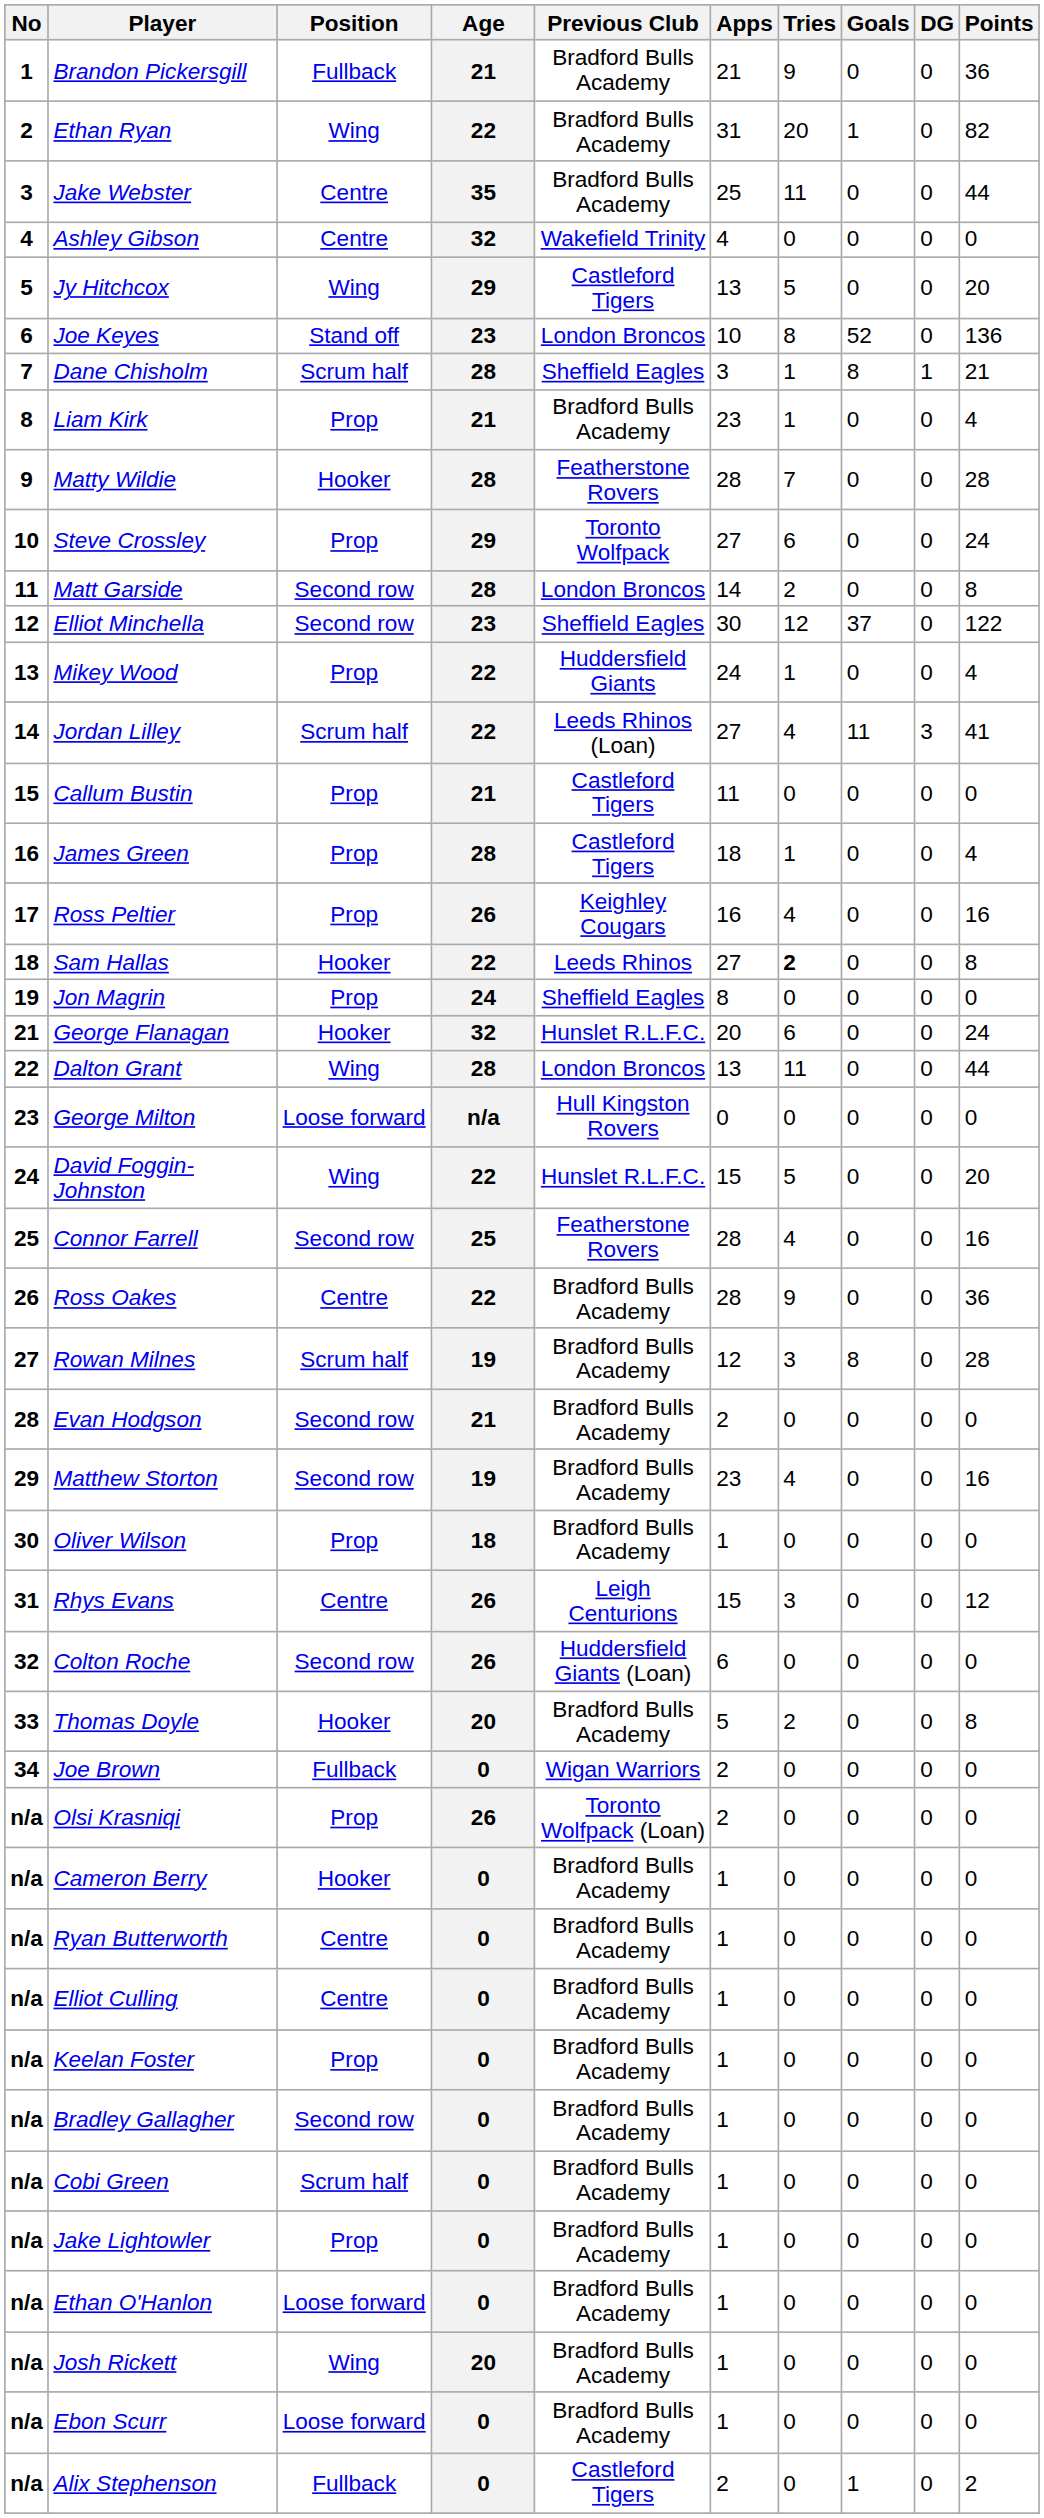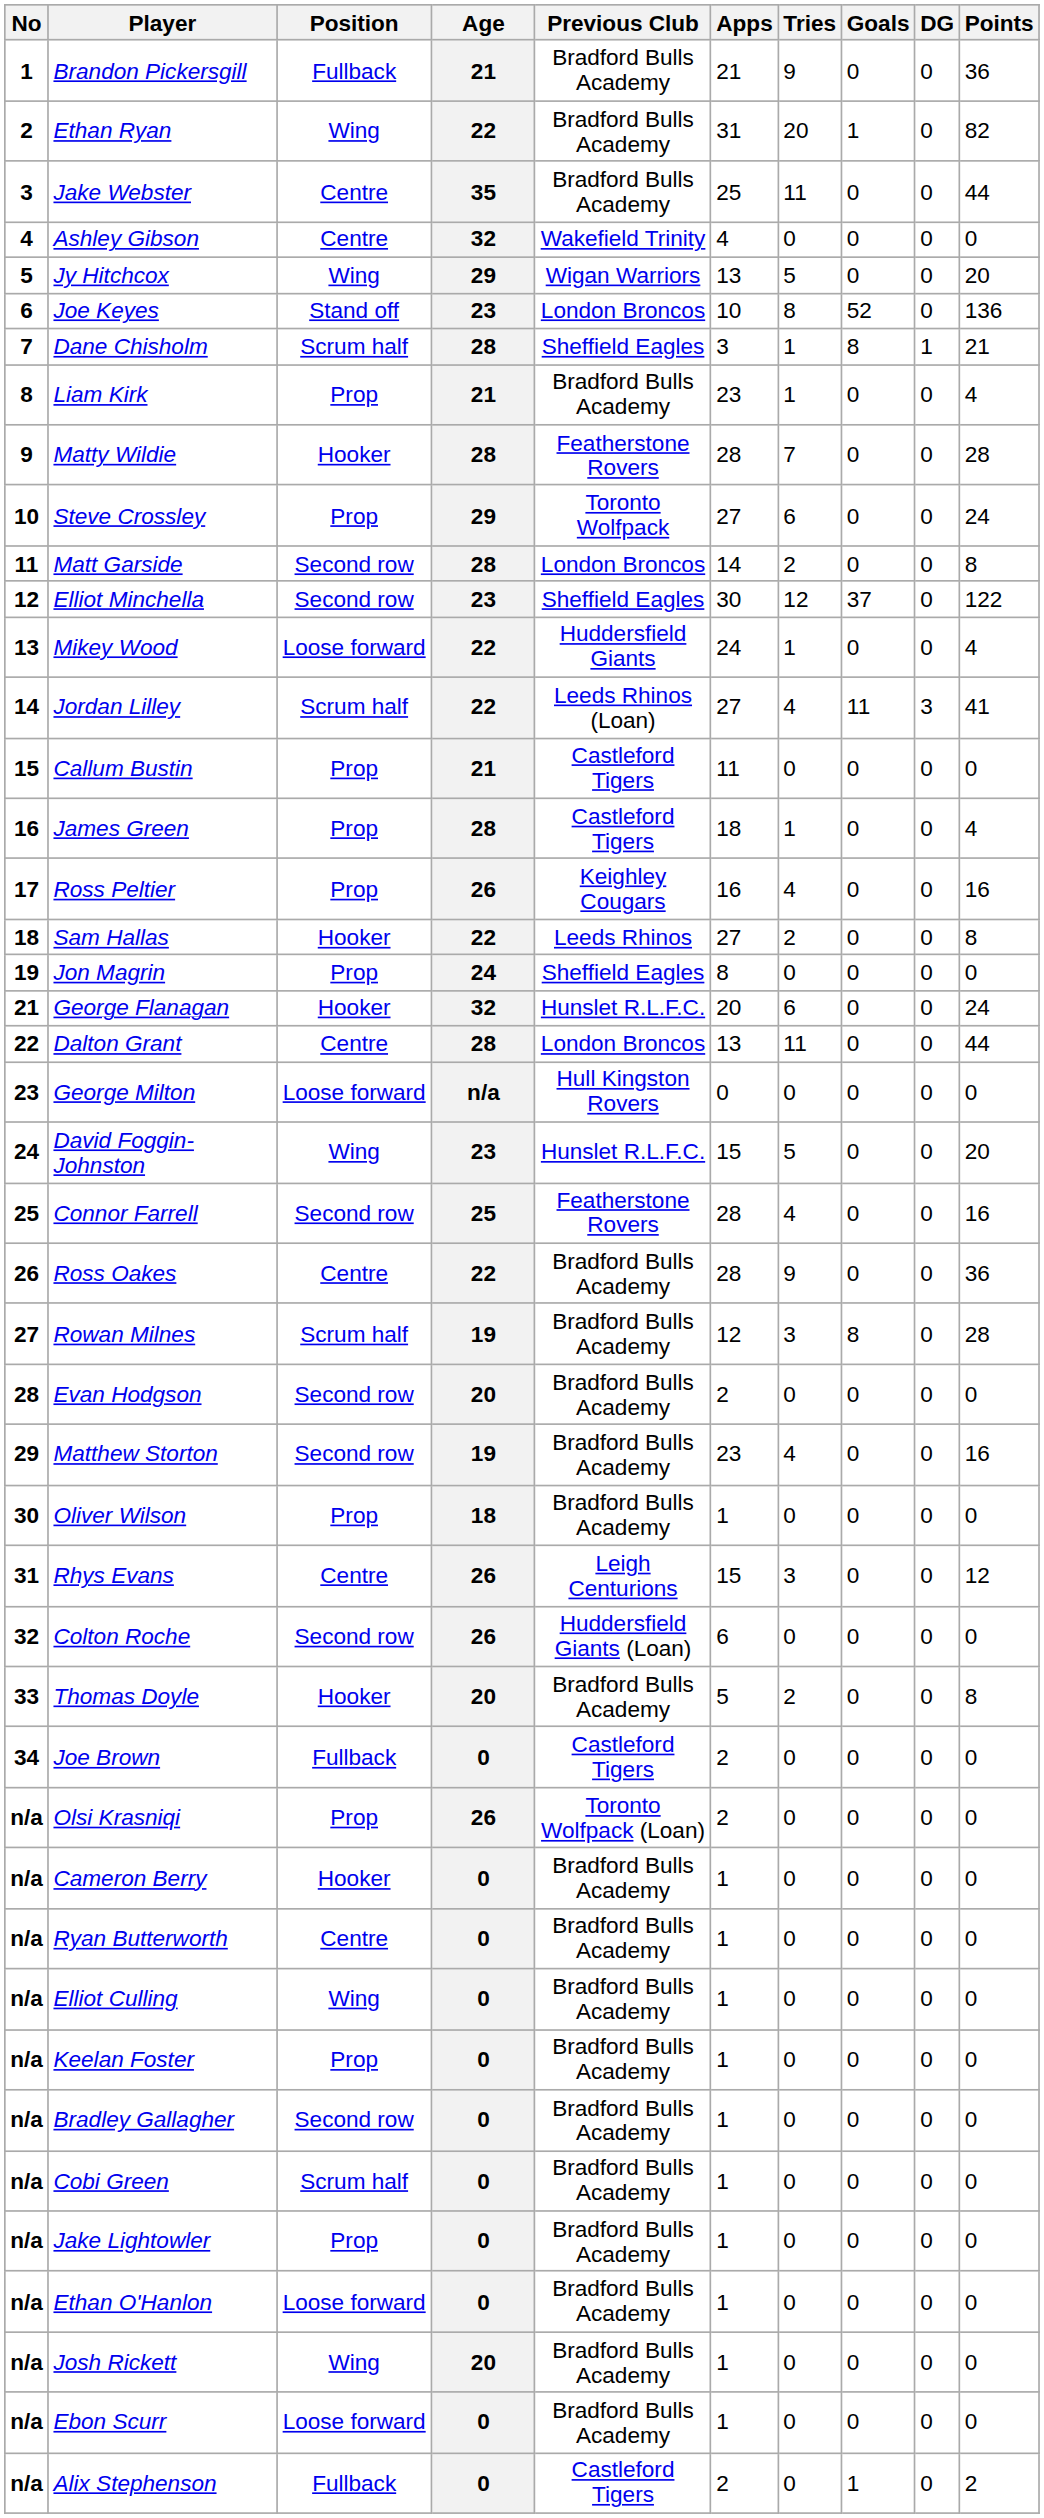Jy Hitchcox | Previous Club: Castleford Tigers -> Wigan Warriors
Mikey Wood | Position: Prop -> Loose forward
Sam Hallas | Tries: bold -> normal
Dalton Grant | Position: Wing -> Centre
David Foggin-Johnston | Age: 22 -> 23
Evan Hodgson | Age: 21 -> 20
Joe Brown | Previous Club: Wigan Warriors -> Castleford Tigers
Elliot Culling | Position: Centre -> Wing
